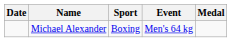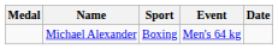columns swapped: Medal <-> Date
